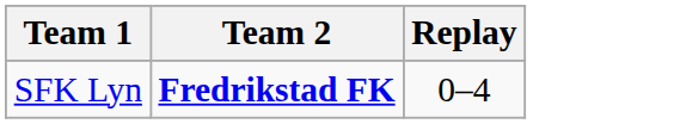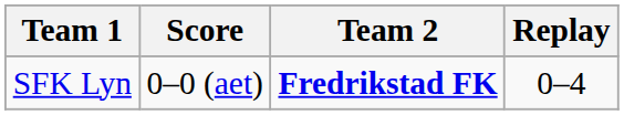+ column: Score | 0–0 (aet)
